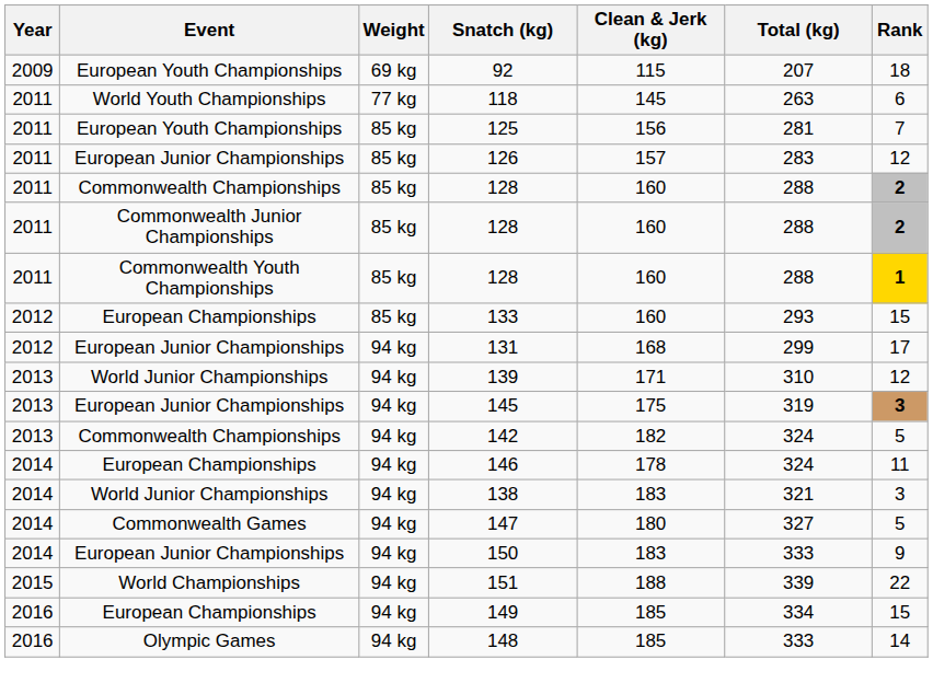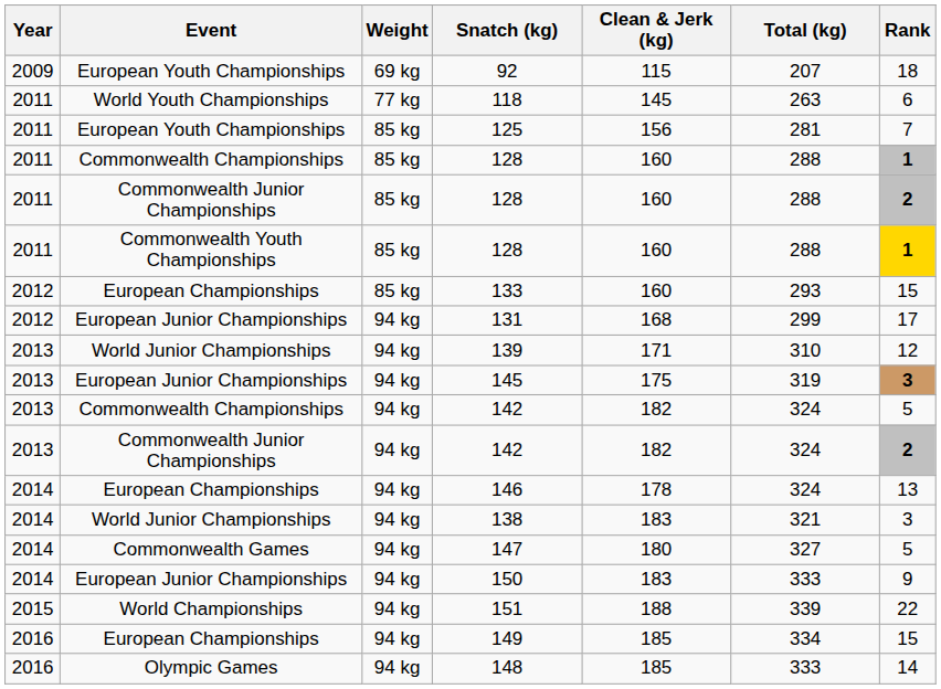- row: 2011 | European Junior Championships | 85 kg | 126 | 157 | 283 | 12
Commonwealth Championships / 128 | Rank: 2 -> 1
+ row: 2013 | Commonwealth Junior Championships | 94 kg | 142 | 182 | 324 | 2
146 | Rank: 11 -> 13
